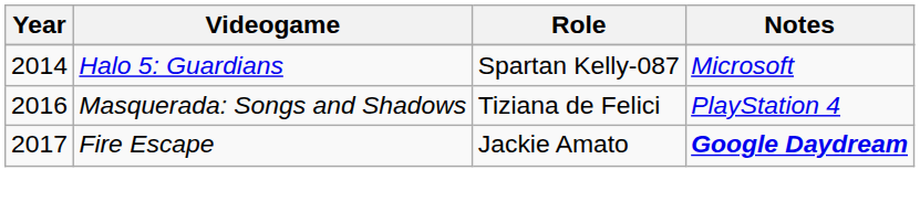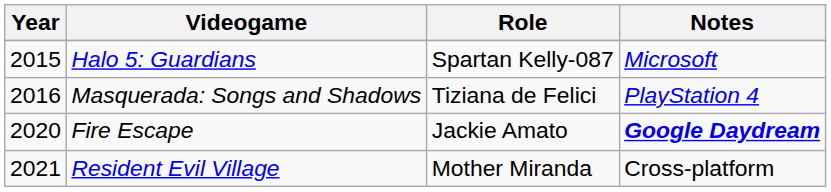Halo 5: Guardians | Year: 2014 -> 2015
Fire Escape | Year: 2017 -> 2020
+ row: 2021 | Resident Evil Village | Mother Miranda | Cross-platform
